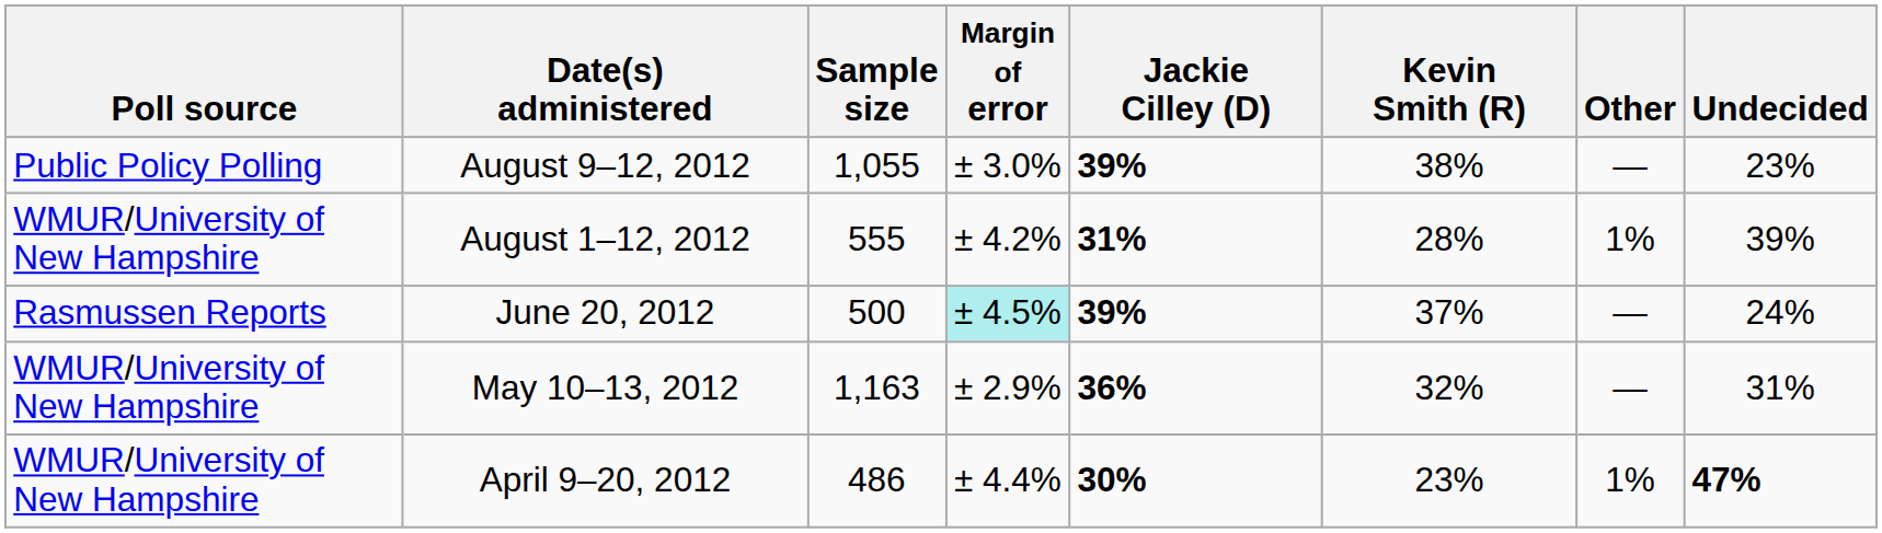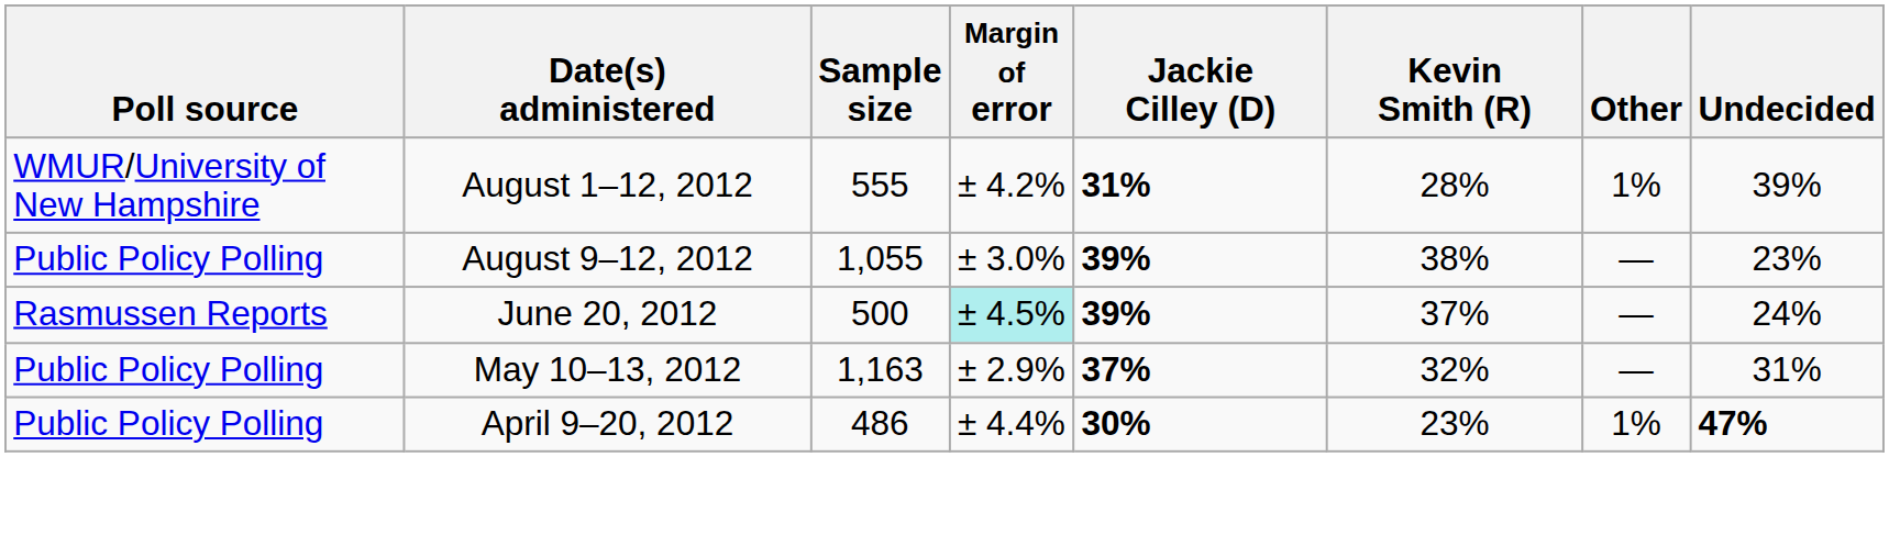rows swapped: August 9–12, 2012 <-> August 1–12, 2012
May 10–13, 2012 | Poll source: WMUR/University of New Hampshire -> Public Policy Polling
May 10–13, 2012 | Jackie Cilley (D): 36% -> 37%
April 9–20, 2012 | Poll source: WMUR/University of New Hampshire -> Public Policy Polling
